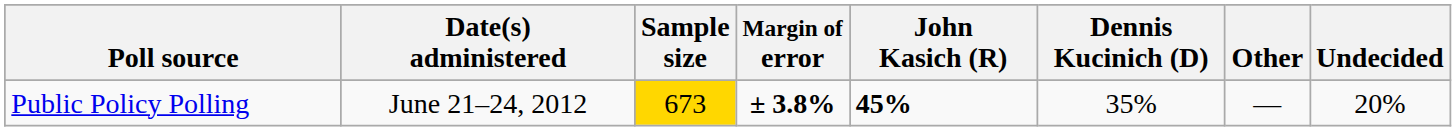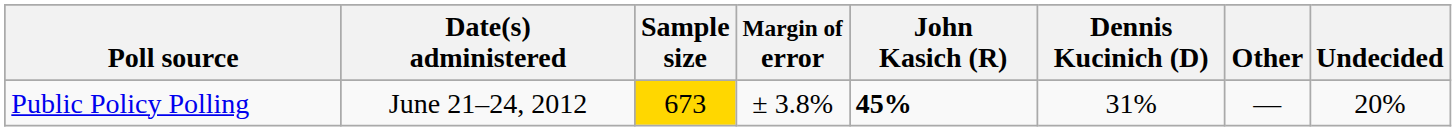Public Policy Polling | Margin of error: bold -> normal
Public Policy Polling | Dennis Kucinich (D): 35% -> 31%
